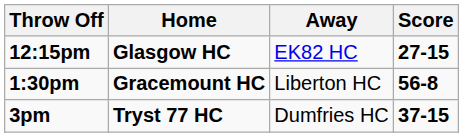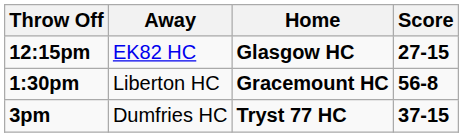columns swapped: Home <-> Away
